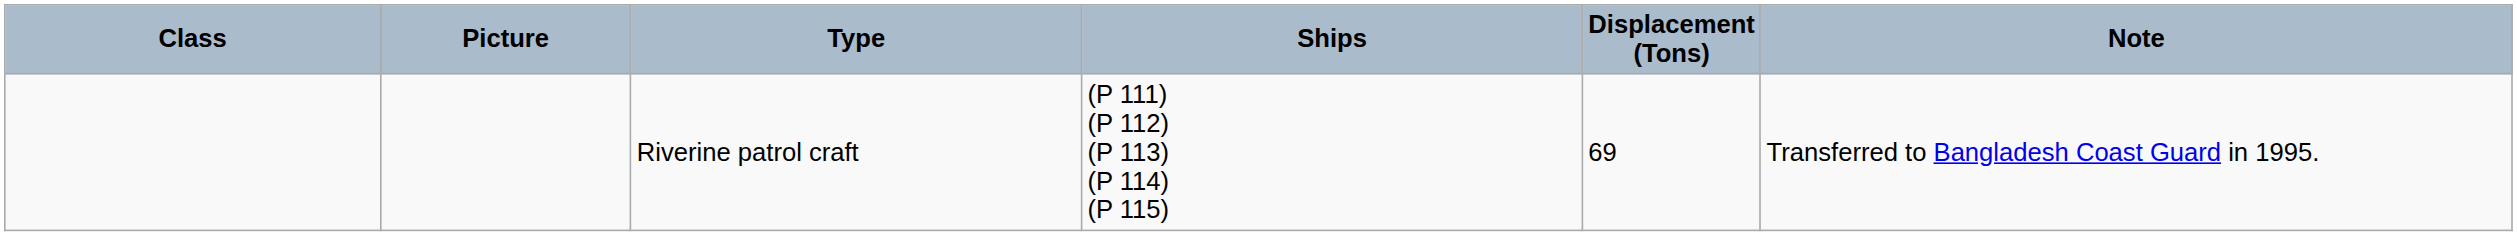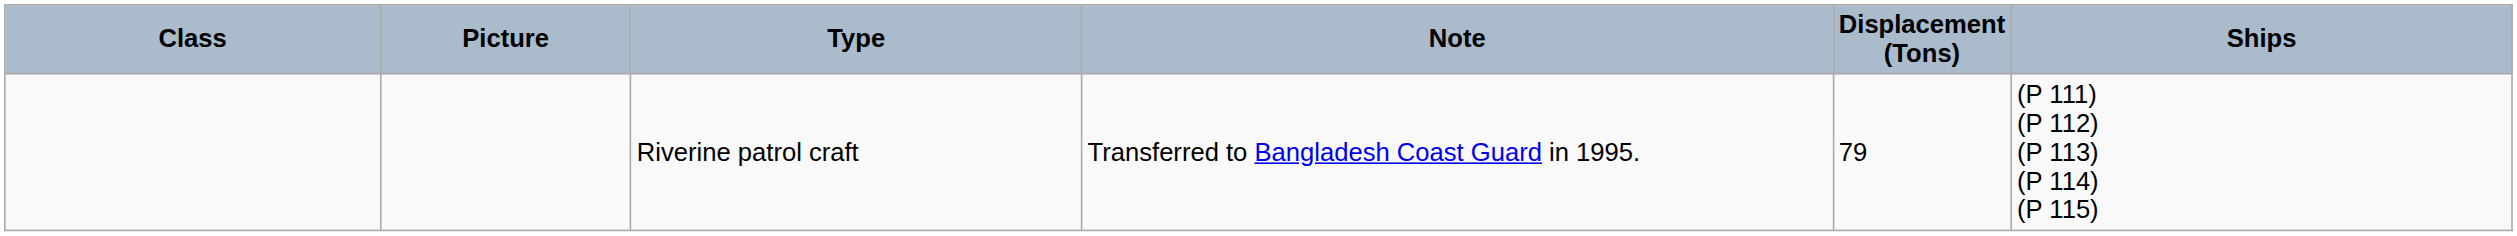columns swapped: Ships <-> Note
Riverine patrol craft | Displacement (Tons): 69 -> 79
